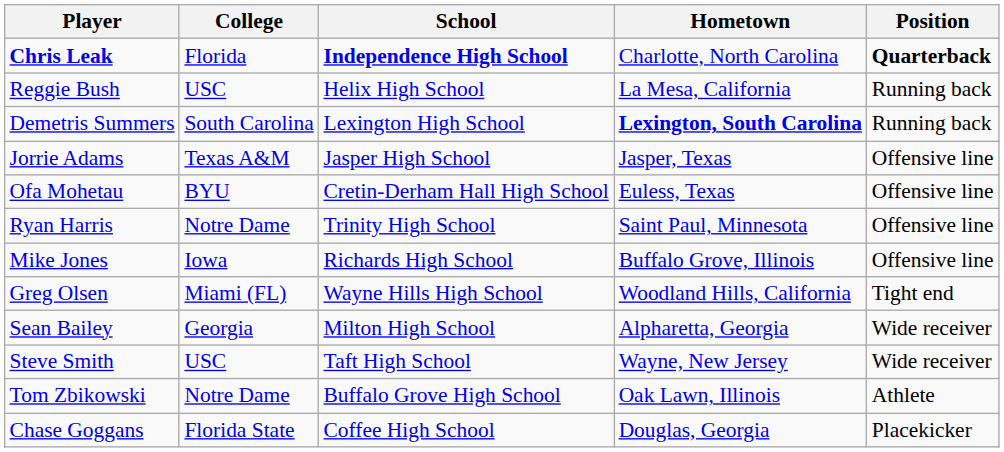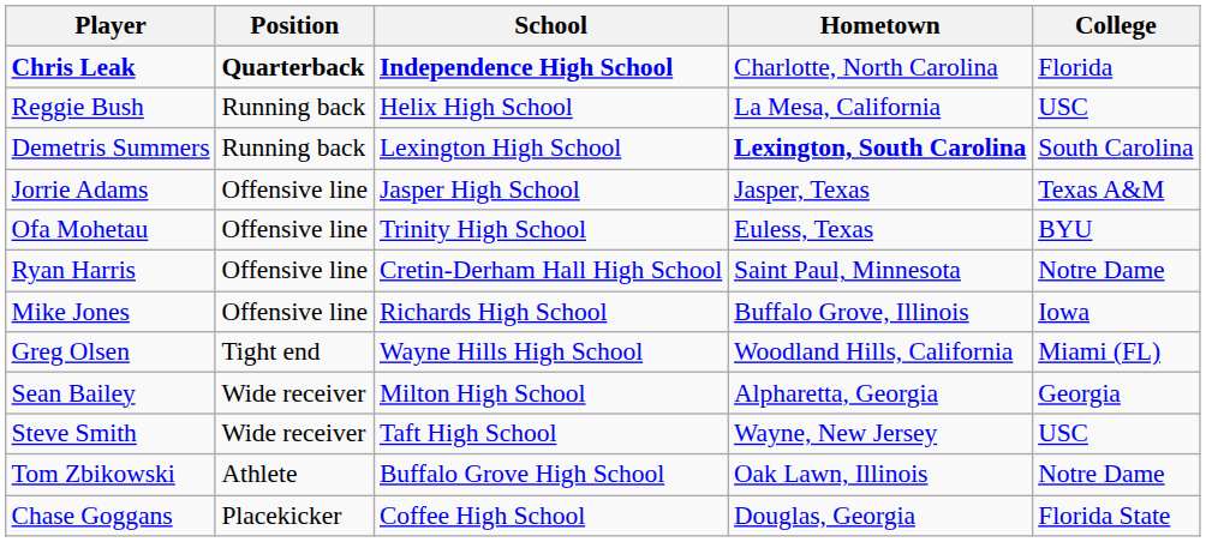columns swapped: Position <-> College
Ofa Mohetau | School: Cretin-Derham Hall High School -> Trinity High School
Ryan Harris | School: Trinity High School -> Cretin-Derham Hall High School
